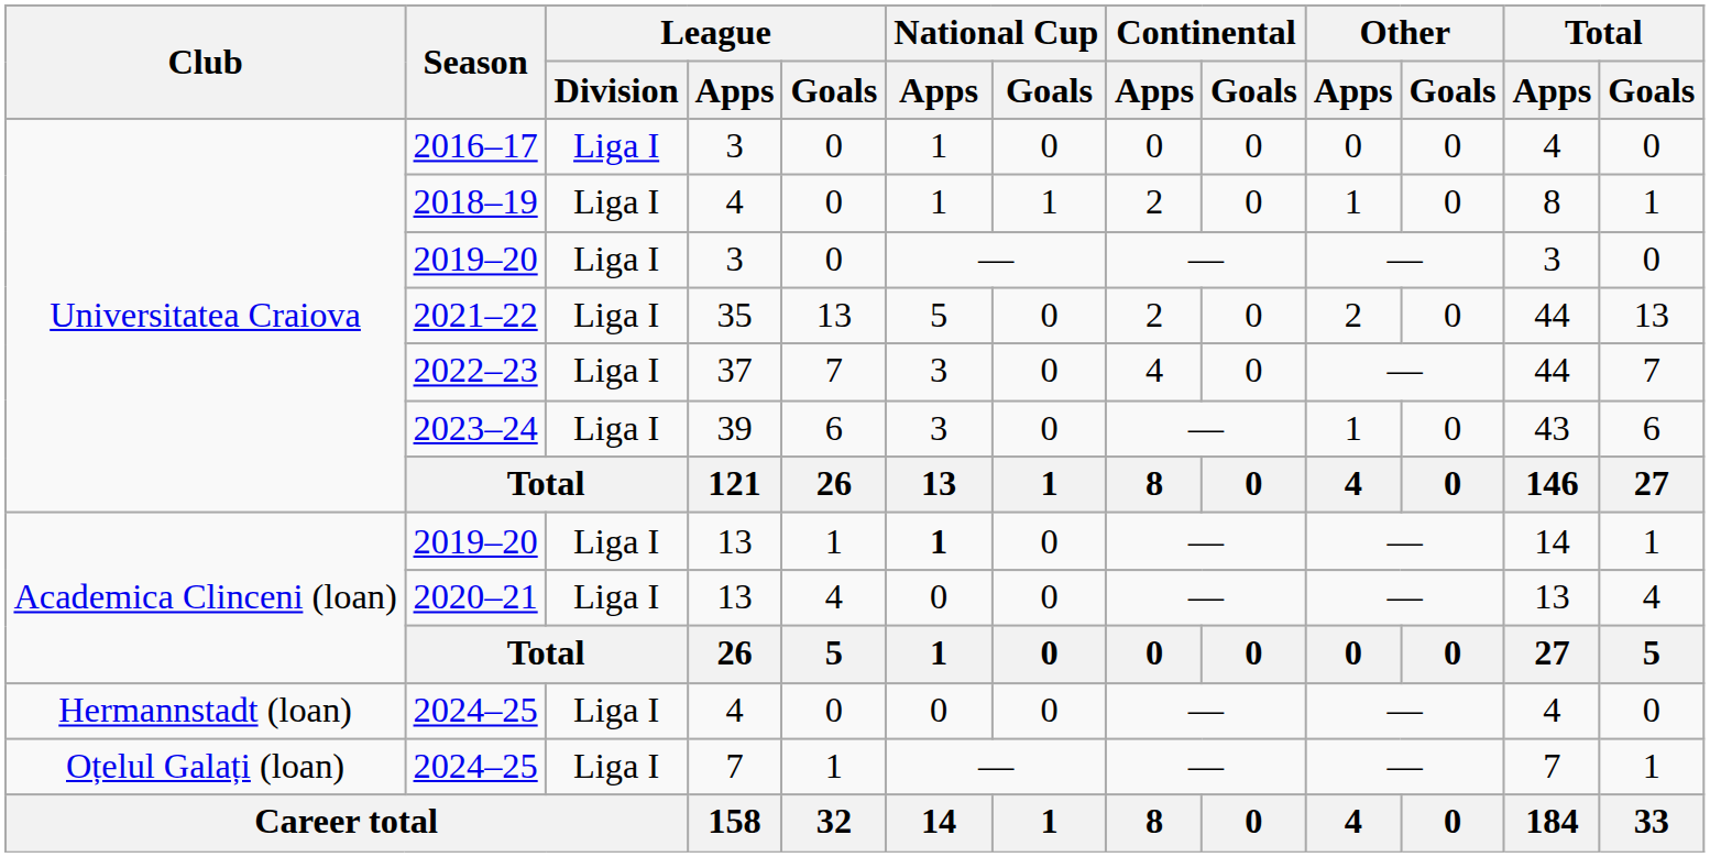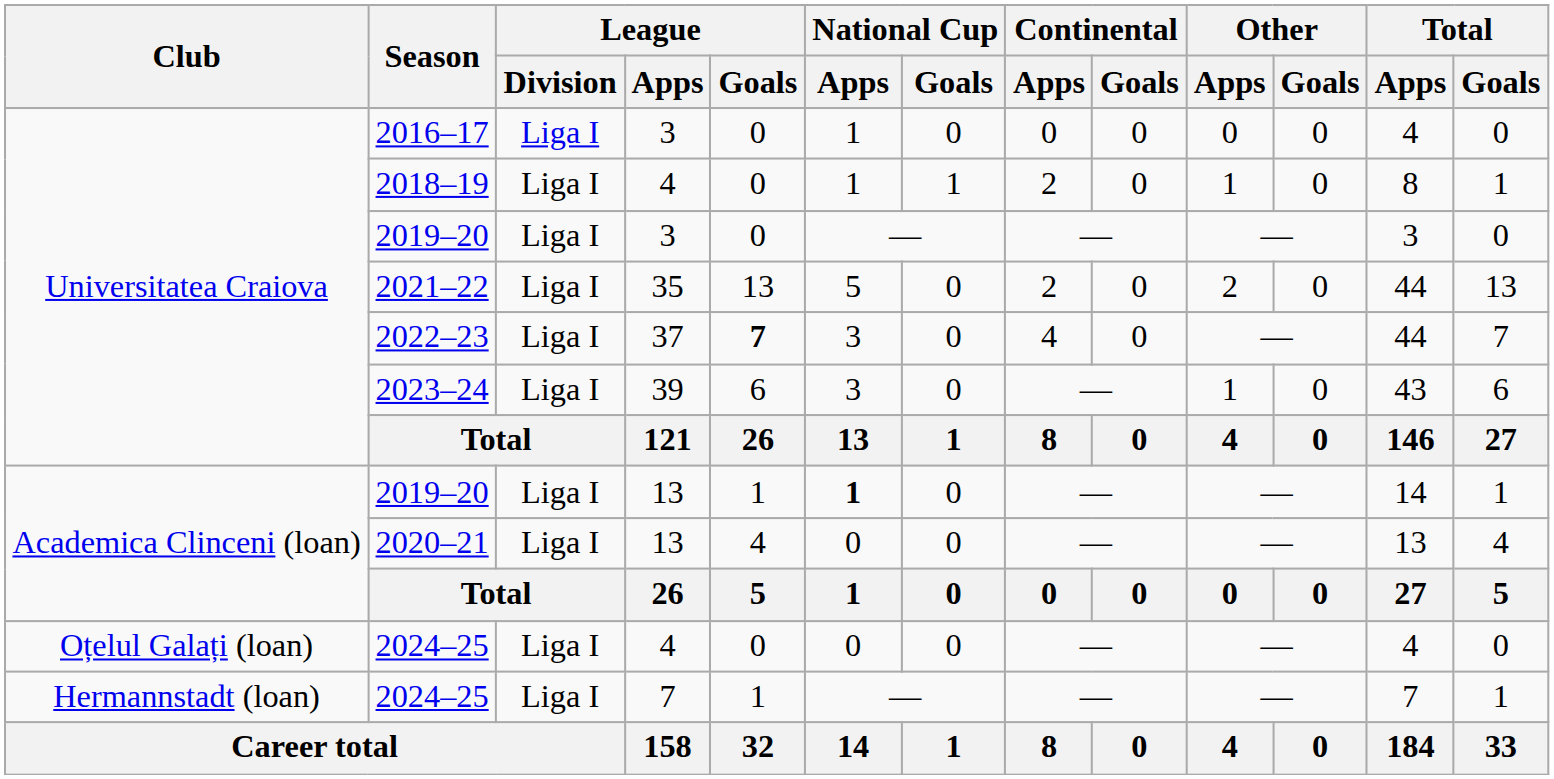2022–23 | League / Goals: normal -> bold
2024–25 / 4 | Club: Hermannstadt (loan) -> Oțelul Galați (loan)
2024–25 / 7 | Club: Oțelul Galați (loan) -> Hermannstadt (loan)
